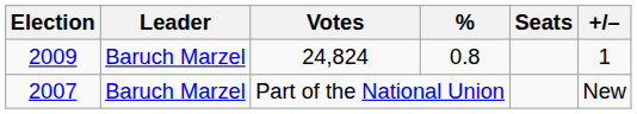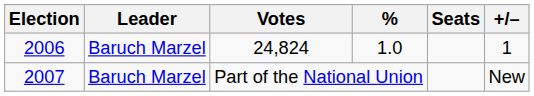24,824 | Election: 2009 -> 2006
24,824 | %: 0.8 -> 1.0
